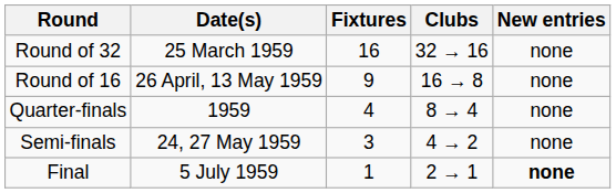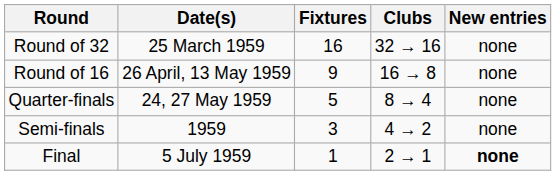Quarter-finals | Date(s): 1959 -> 24, 27 May 1959
Quarter-finals | Fixtures: 4 -> 5
Semi-finals | Date(s): 24, 27 May 1959 -> 1959
